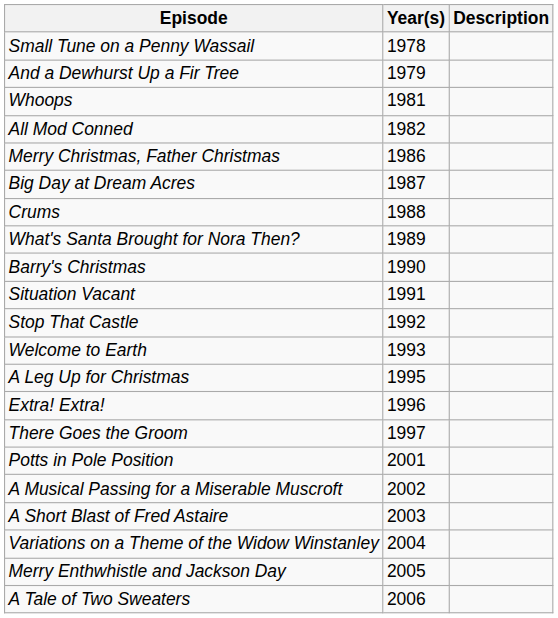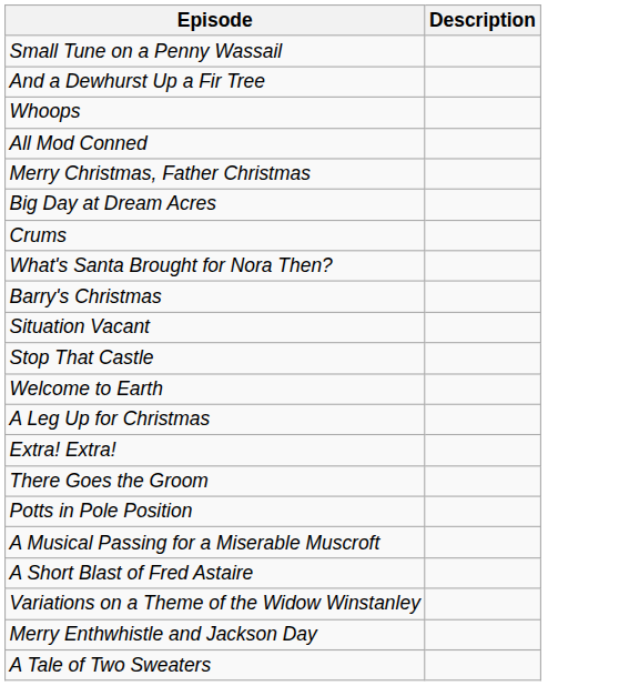- column: Year(s) | 1978 | 1979 | 1981 | 1982 | 1986 | 1987 | 1988 | 1989 | 1990 | 1991 | 1992 | 1993 | 1995 | 1996 | 1997 | 2001 | 2002 | 2003 | 2004 | 2005 | 2006
